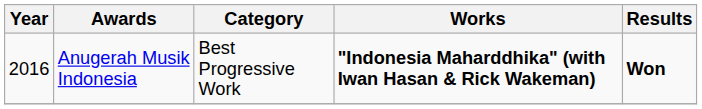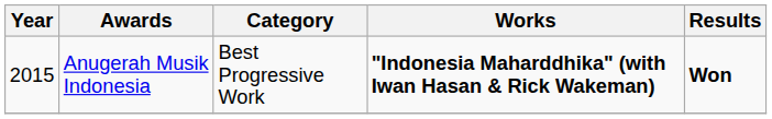Anugerah Musik Indonesia | Year: 2016 -> 2015
